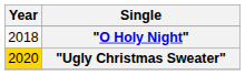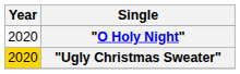"O Holy Night" | Year: 2018 -> 2020
